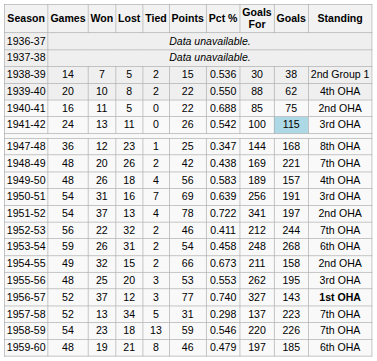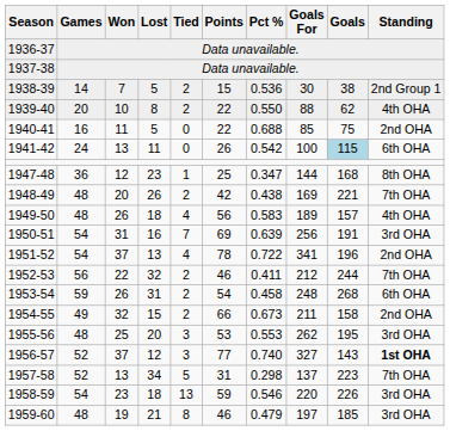1941-42 | Standing: 3rd OHA -> 6th OHA
1951-52 | Goals: 197 -> 196
1958-59 | Standing: 7th OHA -> 3rd OHA
1959-60 | Standing: 6th OHA -> 3rd OHA
